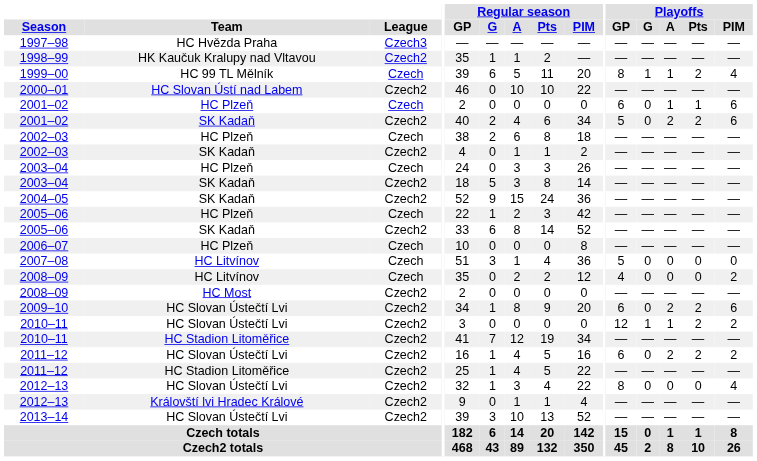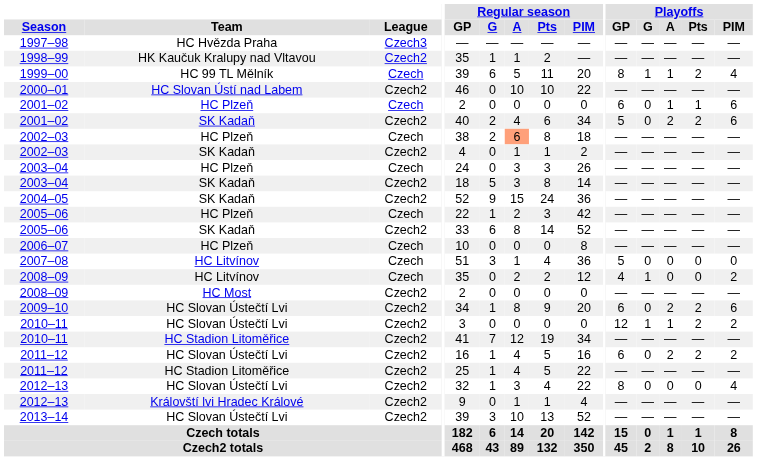2002–03 / HC Plzeň | Regular season / A: no background -> lightsalmon background
2008–09 / HC Litvínov | Playoffs / G: 0 -> 1
